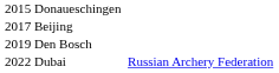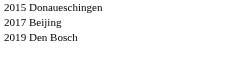- row: 2022 Dubai | Russian Archery Federation
